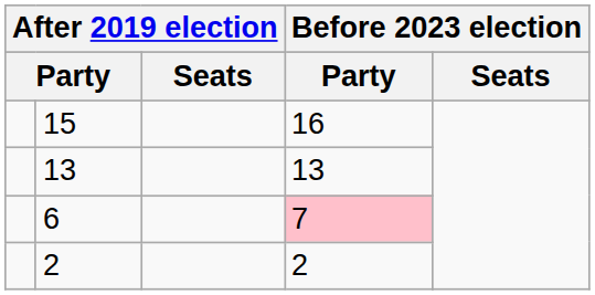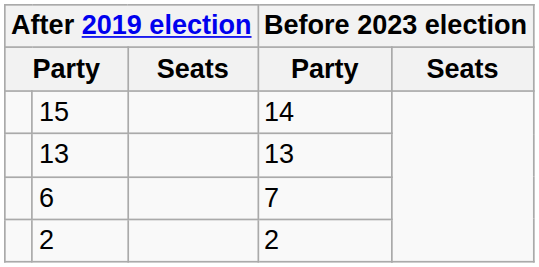15 | column 4: 16 -> 14
6 | column 4: pink background -> no background
